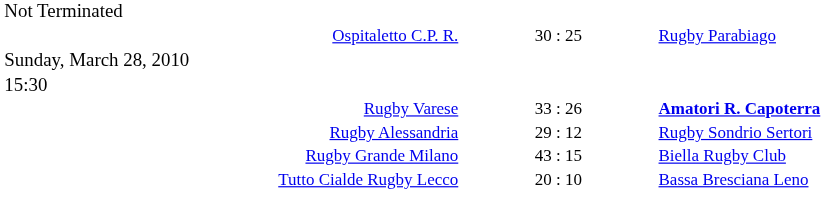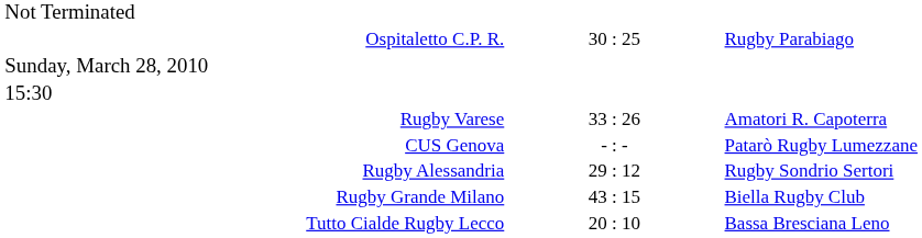Rugby Varese | column 3: bold -> normal
+ row: CUS Genova | - : - | Patarò Rugby Lumezzane
